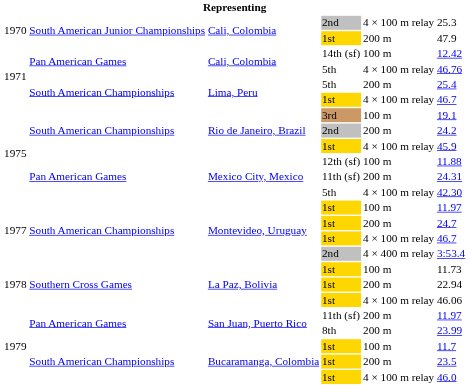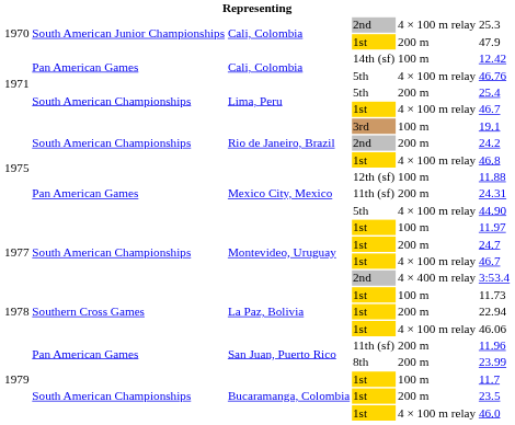Rio de Janeiro, Brazil / 1st | column 6: 45.9 -> 46.8
Mexico City, Mexico / 5th | column 6: 42.30 -> 44.90
San Juan, Puerto Rico / 11th (sf) | column 6: 11.97 -> 11.96
